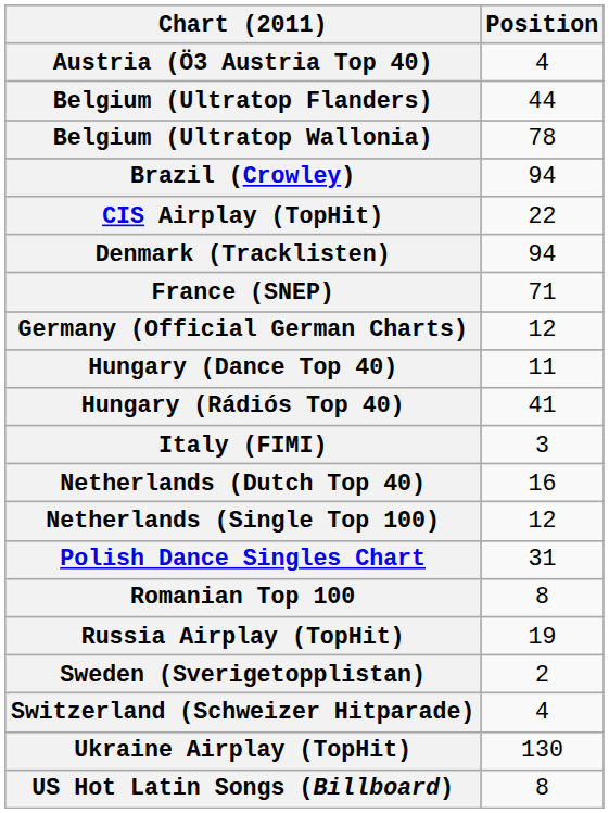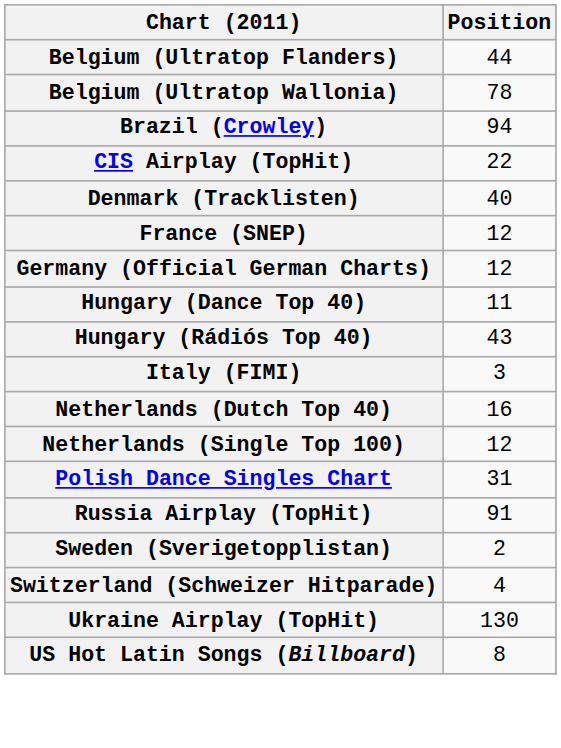- row: Austria (Ö3 Austria Top 40) | 4
Denmark (Tracklisten) | Position: 94 -> 40
France (SNEP) | Position: 71 -> 12
Hungary (Rádiós Top 40) | Position: 41 -> 43
- row: Romanian Top 100 | 8
Russia Airplay (TopHit) | Position: 19 -> 91
